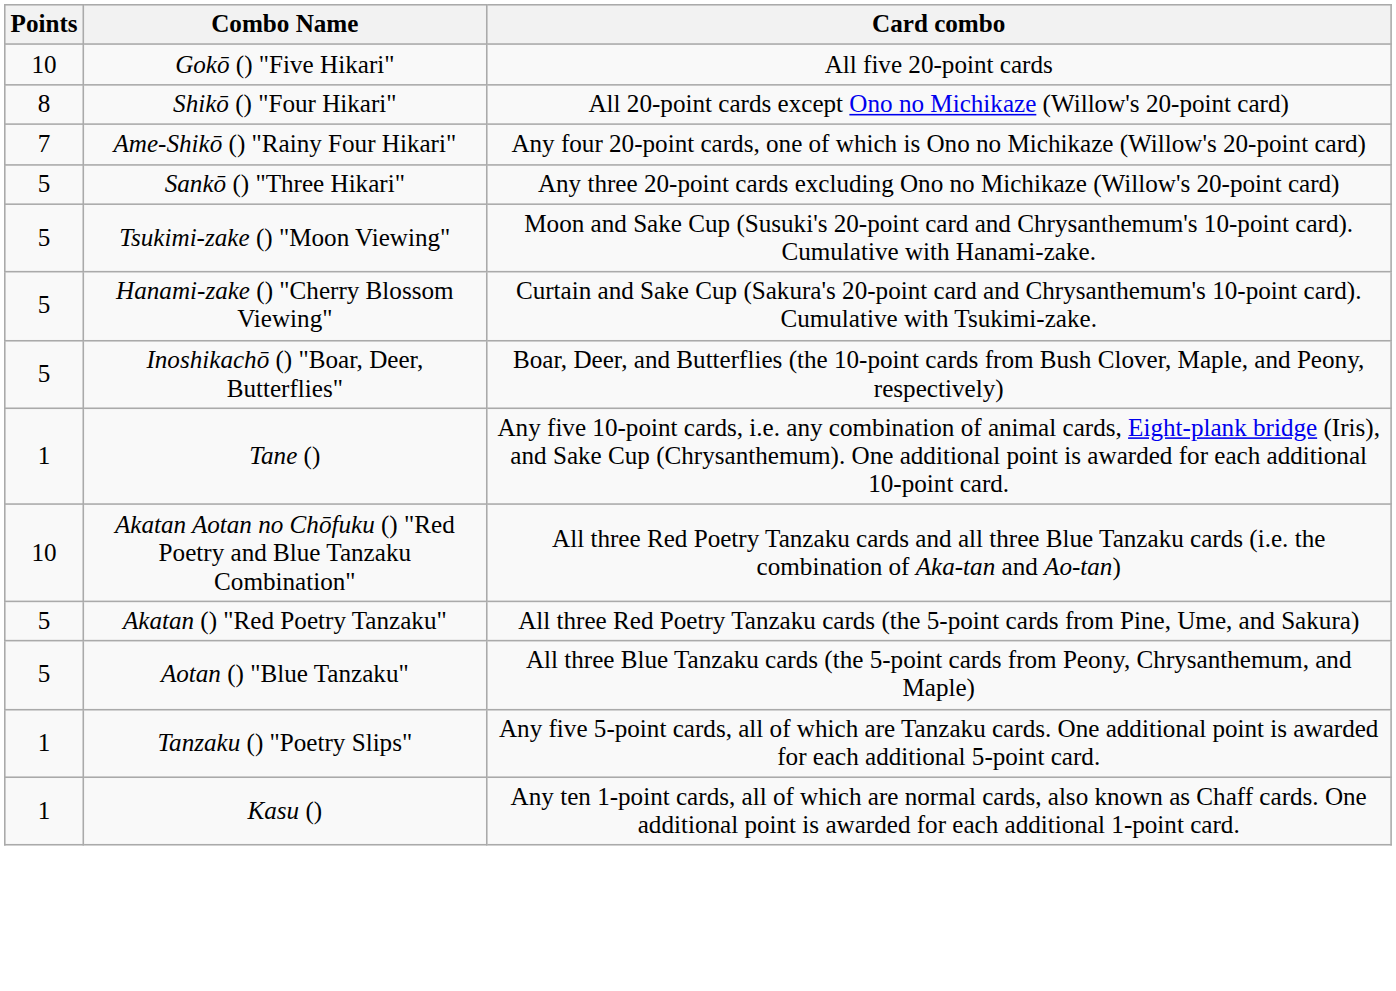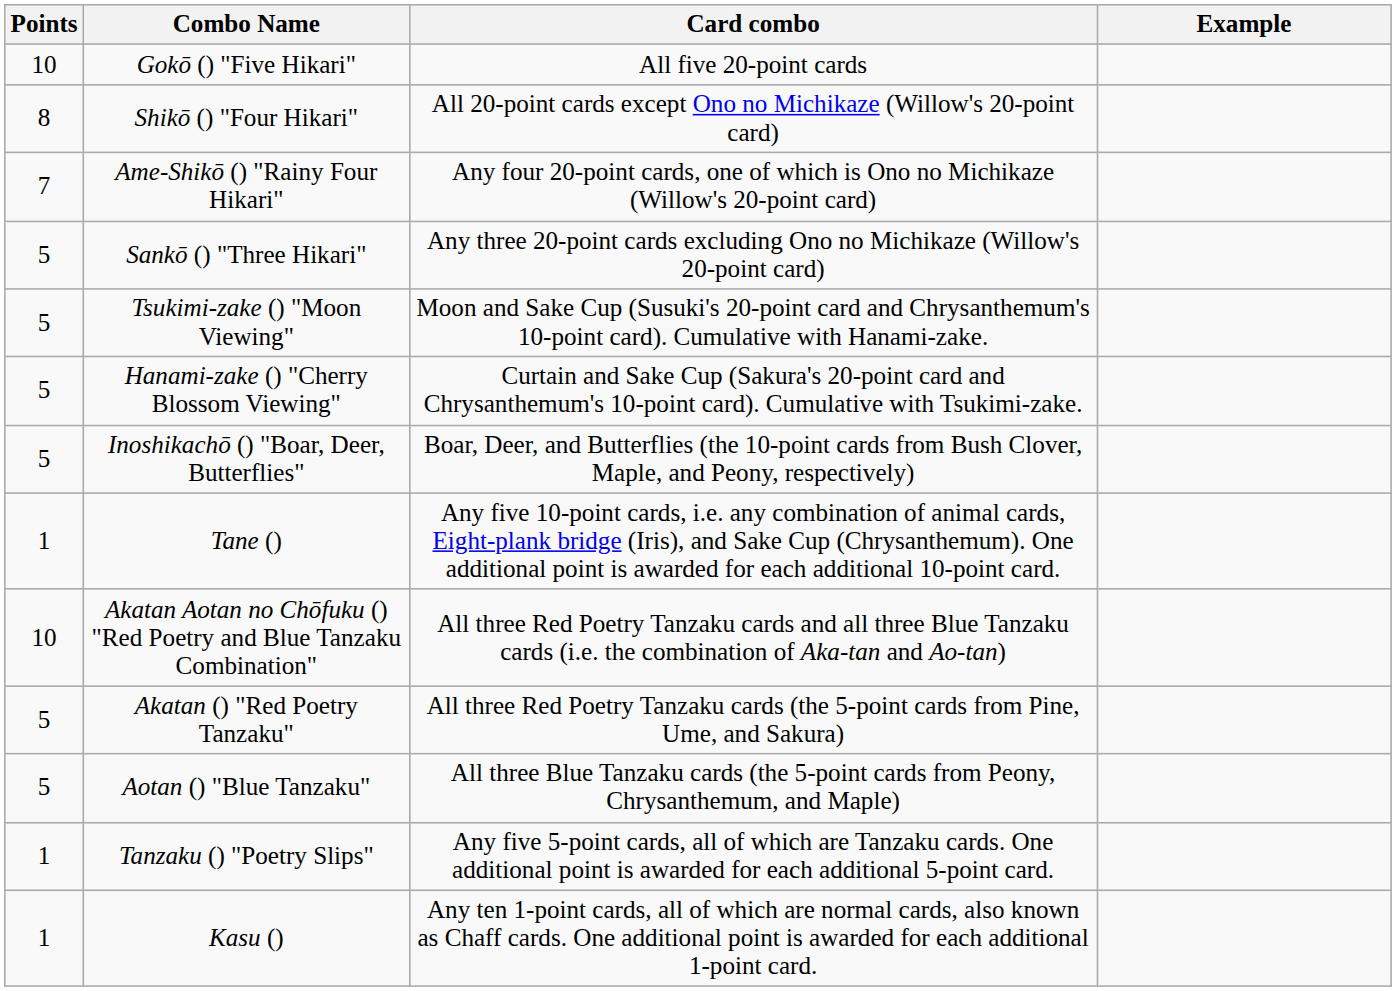+ column: Example
